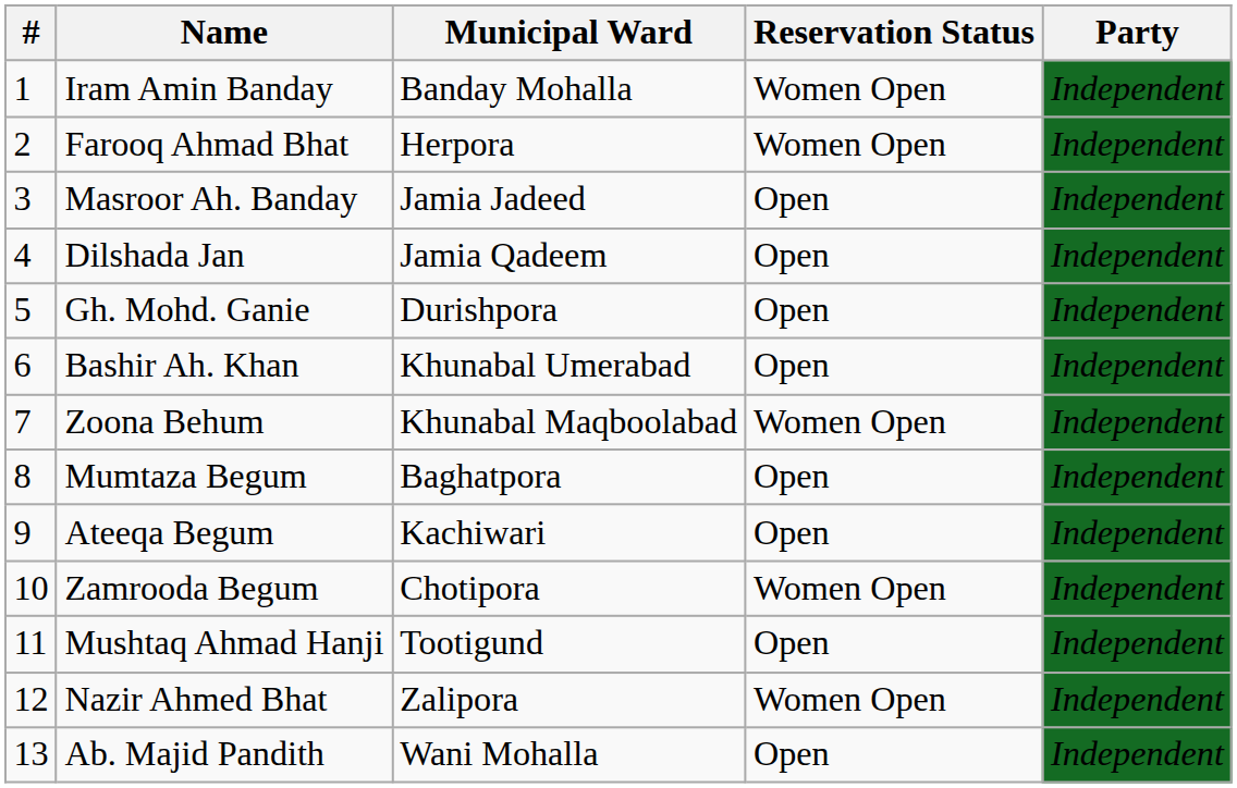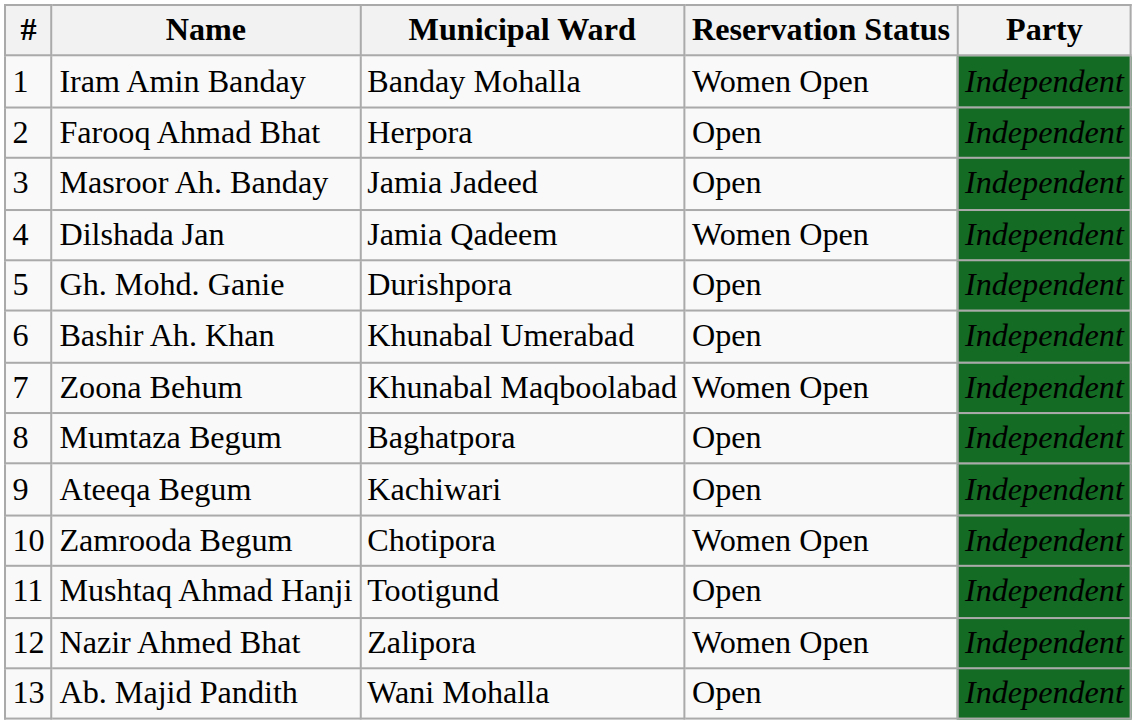Farooq Ahmad Bhat | Reservation Status: Women Open -> Open
Dilshada Jan | Reservation Status: Open -> Women Open
